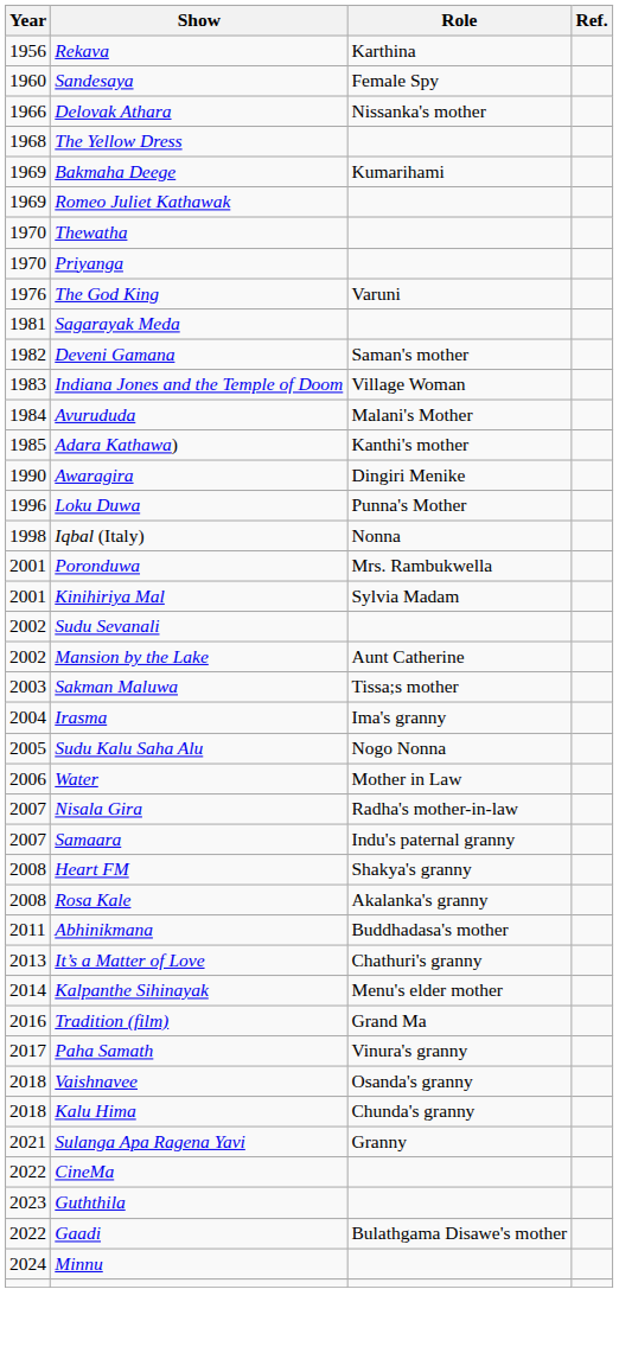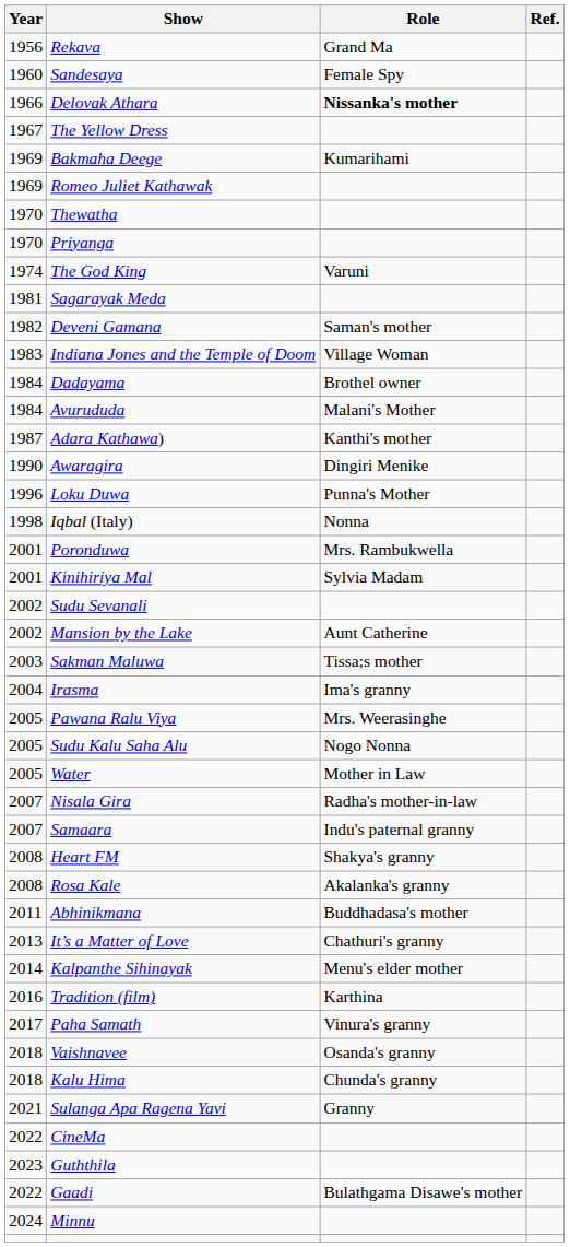Rekava | Role: Karthina -> Grand Ma
Delovak Athara | Role: normal -> bold
The Yellow Dress | Year: 1968 -> 1967
The God King | Year: 1976 -> 1974
+ row: 1984 | Dadayama | Brothel owner
Adara Kathawa) | Year: 1985 -> 1987
+ row: 2005 | Pawana Ralu Viya | Mrs. Weerasinghe
Water | Year: 2006 -> 2005
Tradition (film) | Role: Grand Ma -> Karthina
